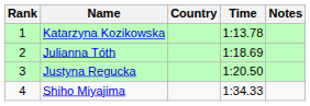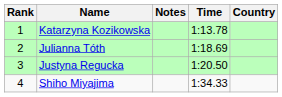columns swapped: Country <-> Notes
